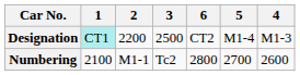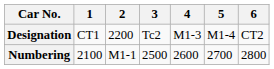columns swapped: 4 <-> 6
Designation | 1: paleturquoise background -> no background
Designation | 3: 2500 -> Tc2
Numbering | 3: Tc2 -> 2500
